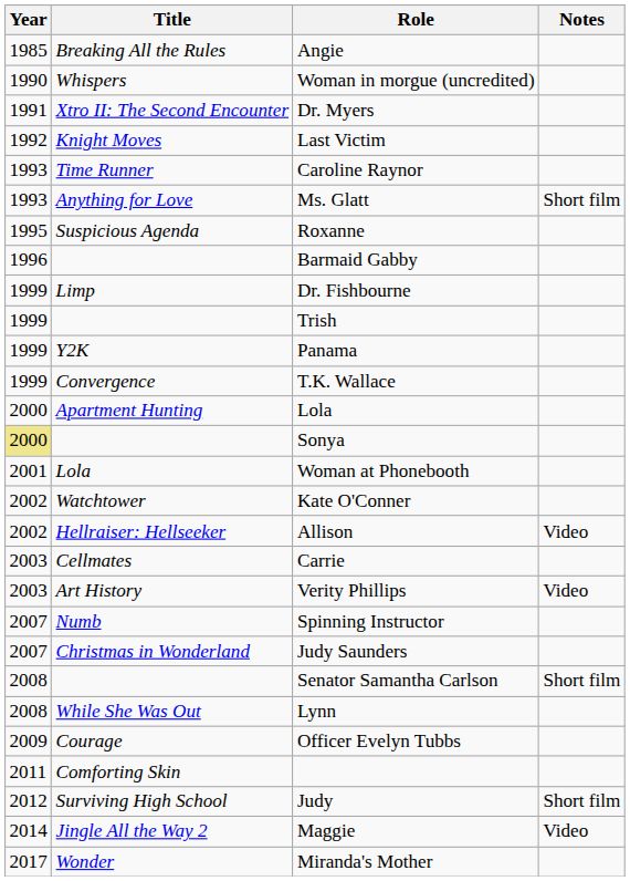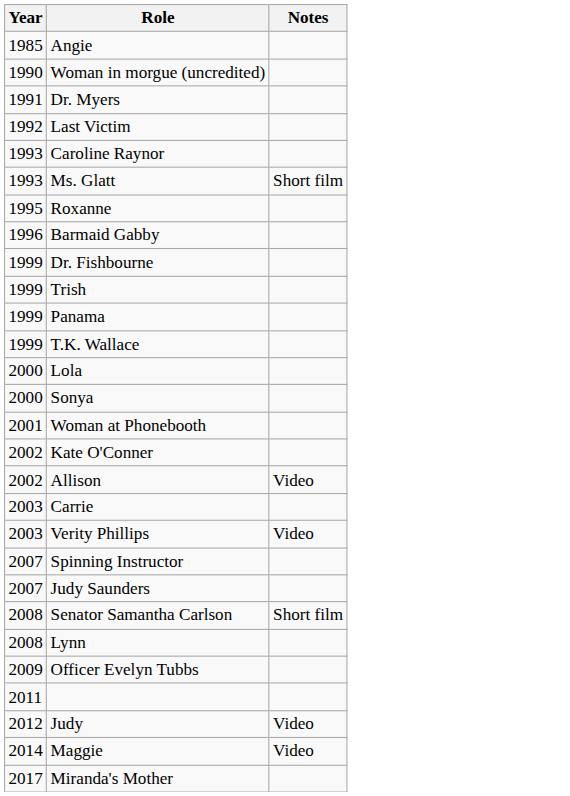- column: Title | Breaking All the Rules | Whispers | Xtro II: The Second Encounter | Knight Moves | Time Runner | Anything for Love | Suspicious Agenda | Limp | Y2K | Convergence | Apartment Hunting | Lola | Watchtower | Hellraiser: Hellseeker | Cellmates | Art History | Numb | Christmas in Wonderland | While She Was Out | Courage | Comforting Skin | Surviving High School | Jingle All the Way 2 | Wonder
Sonya | Year: khaki background -> no background
Judy | Notes: Short film -> Video
